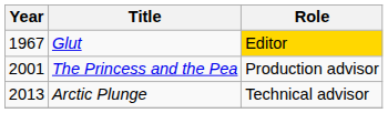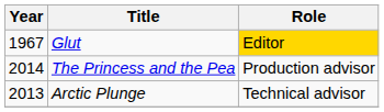The Princess and the Pea | Year: 2001 -> 2014
